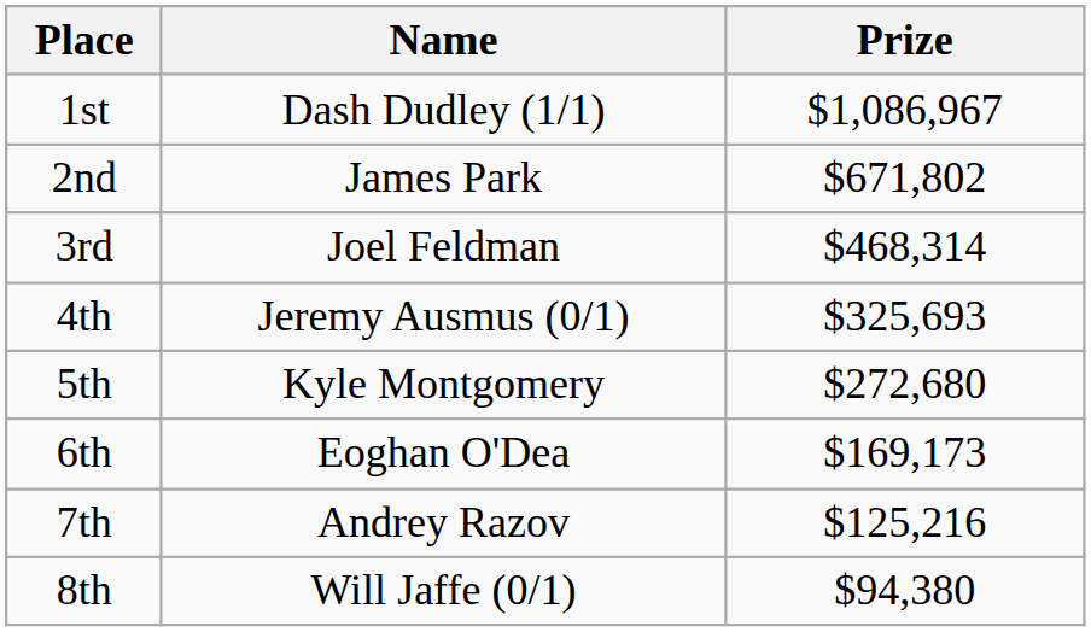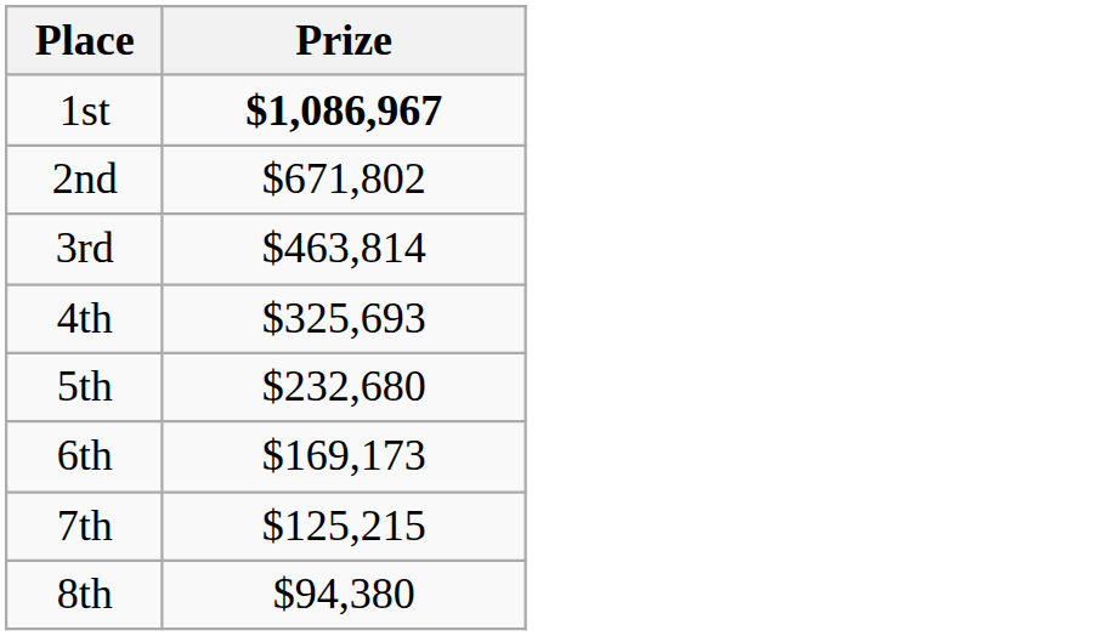- column: Name | Dash Dudley (1/1) | James Park | Joel Feldman | Jeremy Ausmus (0/1) | Kyle Montgomery | Eoghan O'Dea | Andrey Razov | Will Jaffe (0/1)
1st | Prize: normal -> bold
3rd | Prize: $468,314 -> $463,814
5th | Prize: $272,680 -> $232,680
7th | Prize: $125,216 -> $125,215
